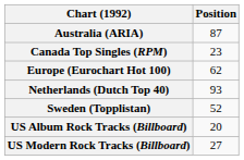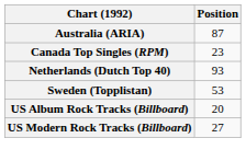- row: Europe (Eurochart Hot 100) | 62
Sweden (Topplistan) | Position: 52 -> 53
